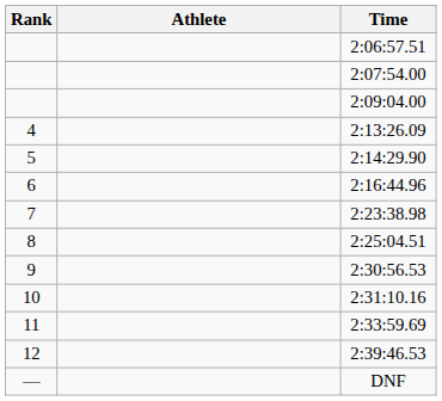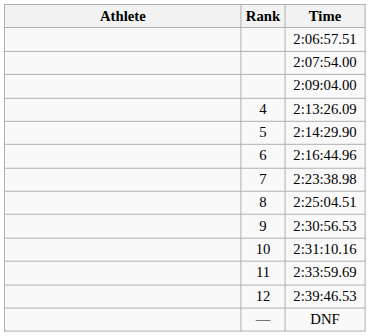columns swapped: Rank <-> Athlete
